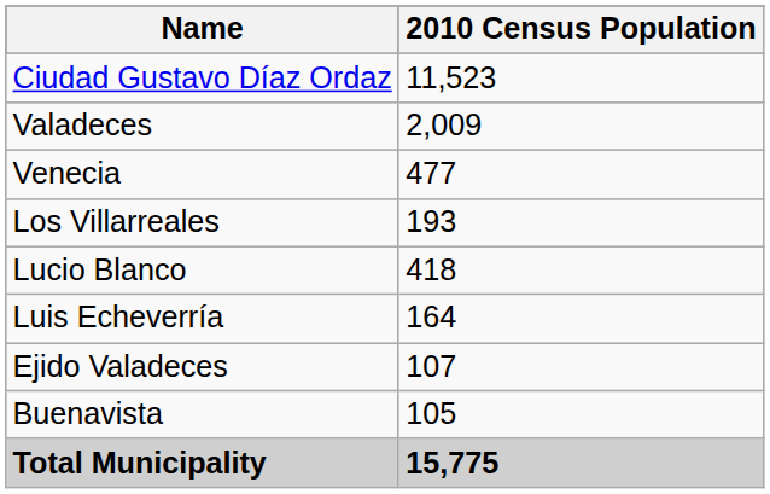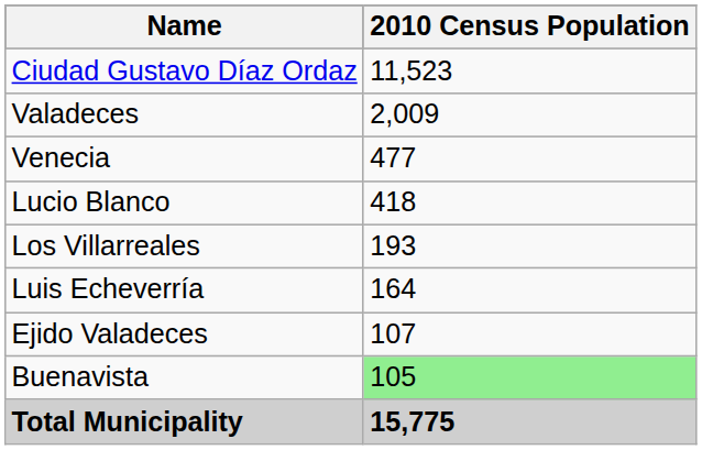rows swapped: Lucio Blanco <-> Los Villarreales
Buenavista | 2010 Census Population: no background -> lightgreen background
